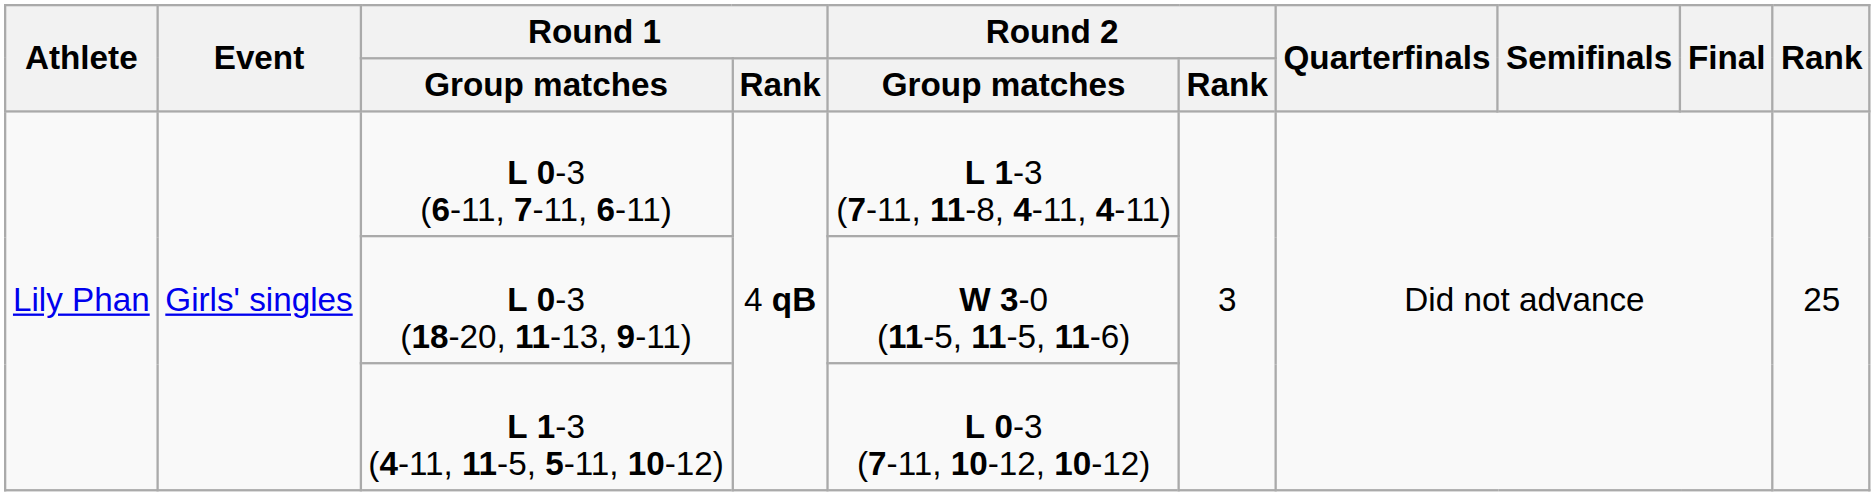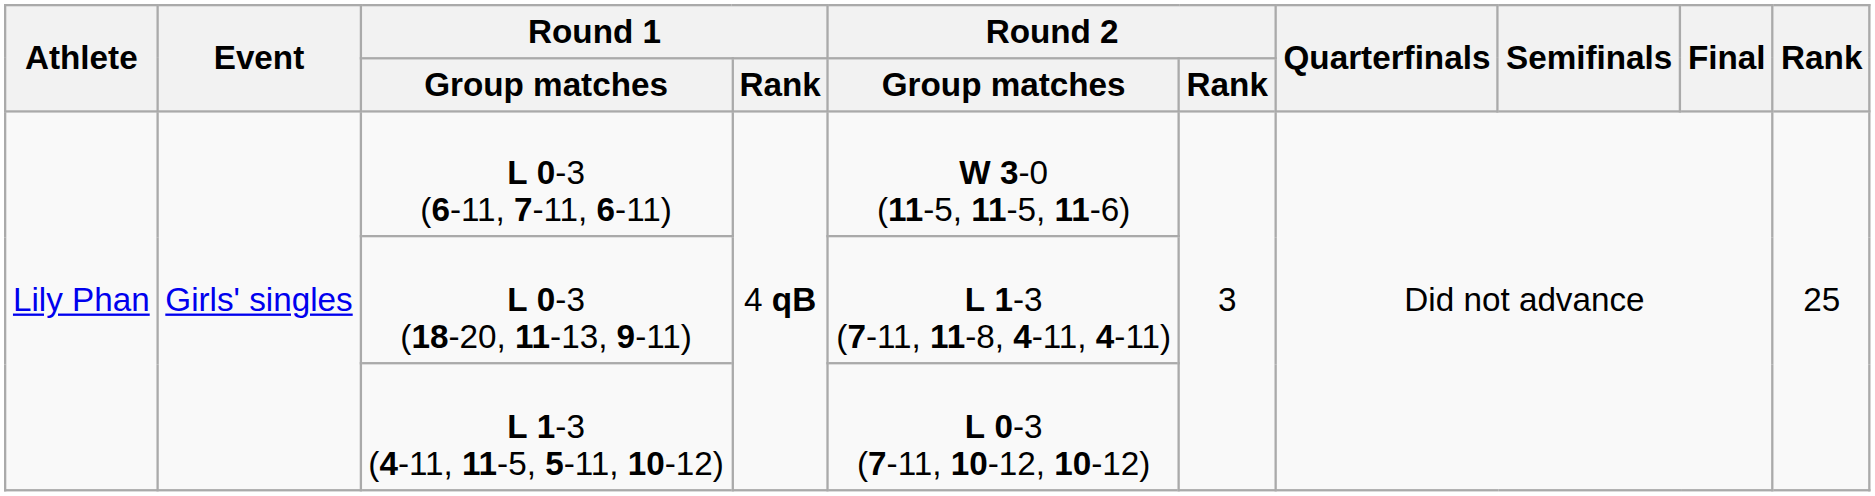L 0-3 (6-11, 7-11, 6-11) | Round 2 / Group matches: L 1-3 (7-11, 11-8, 4-11, 4-11) -> W 3-0 (11-5, 11-5, 11-6)
L 0-3 (18-20, 11-13, 9-11) | Round 2 / Group matches: W 3-0 (11-5, 11-5, 11-6) -> L 1-3 (7-11, 11-8, 4-11, 4-11)
